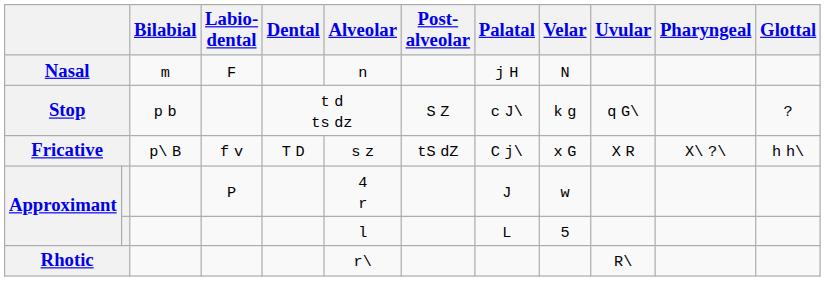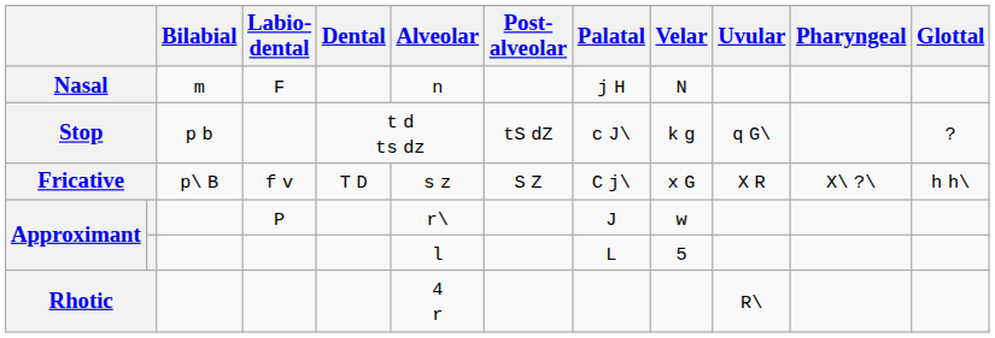Stop | Post- alveolar: S Z -> tS dZ
Fricative | Post- alveolar: tS dZ -> S Z
Approximant / P | Alveolar: 4 r -> r\
Rhotic | Alveolar: r\ -> 4 r
